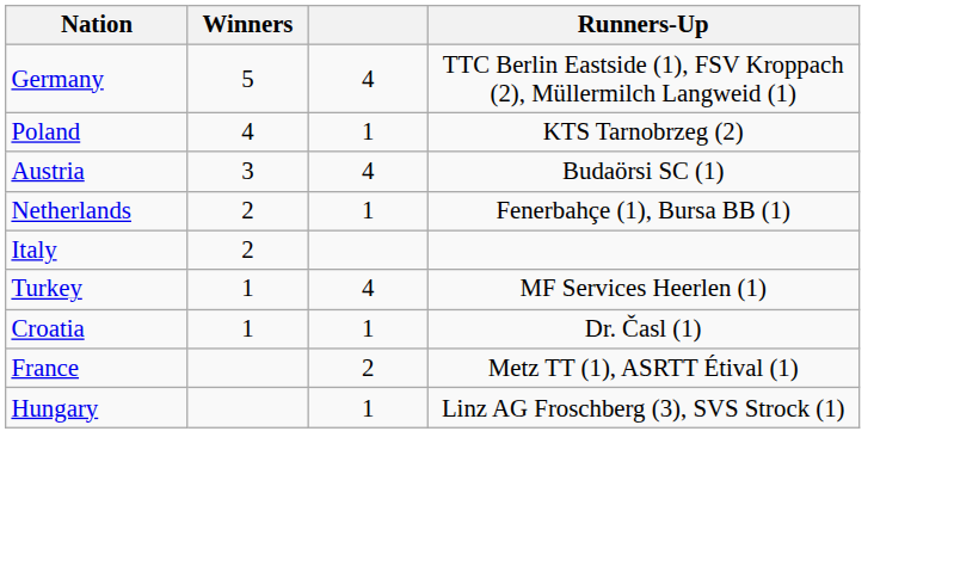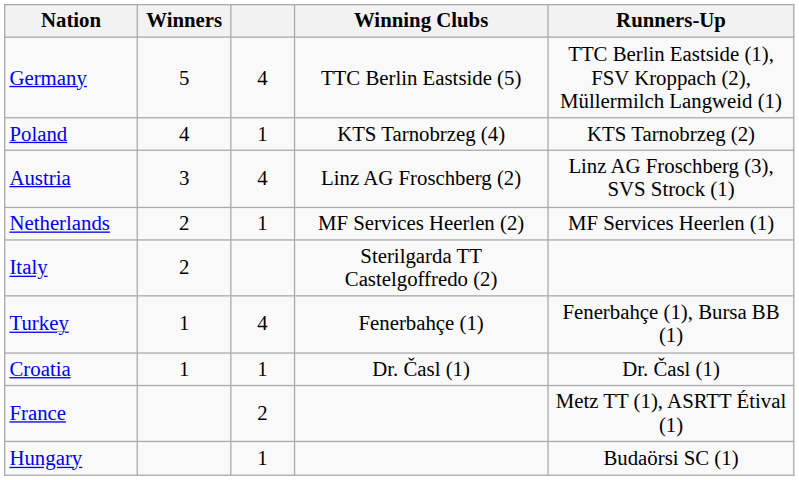+ column: Winning Clubs | TTC Berlin Eastside (5) | KTS Tarnobrzeg (4) | Linz AG Froschberg (2) | MF Services Heerlen (2) | Sterilgarda TT Castelgoffredo (2) | Fenerbahçe (1) | Dr. Časl (1)
Austria | Runners-Up: Budaörsi SC (1) -> Linz AG Froschberg (3), SVS Strock (1)
Netherlands | Runners-Up: Fenerbahçe (1), Bursa BB (1) -> MF Services Heerlen (1)
Turkey | Runners-Up: MF Services Heerlen (1) -> Fenerbahçe (1), Bursa BB (1)
Hungary | Runners-Up: Linz AG Froschberg (3), SVS Strock (1) -> Budaörsi SC (1)
